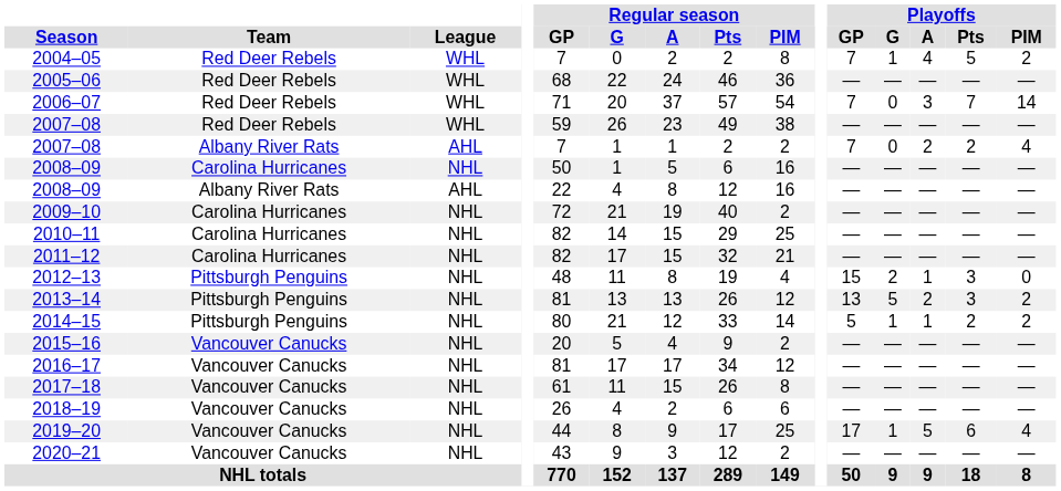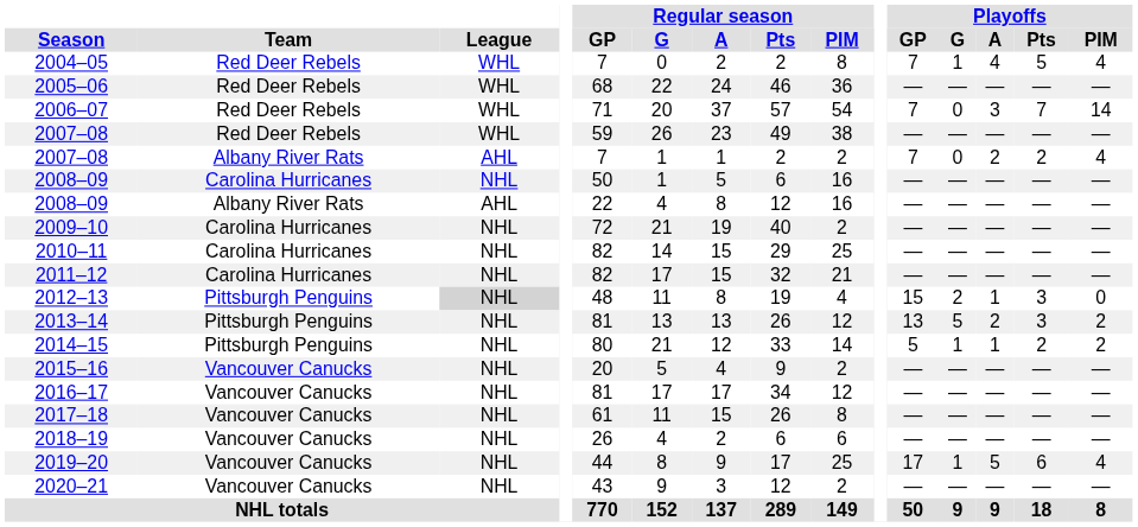2004–05 | Playoffs / PIM: 2 -> 4
2012–13 | League: no background -> lightgrey background
